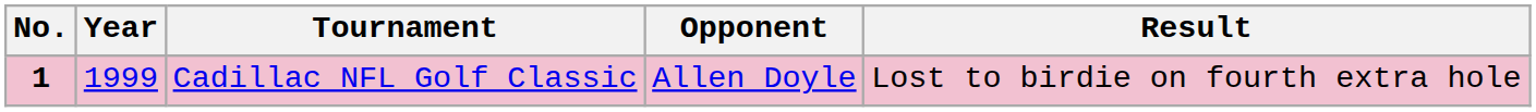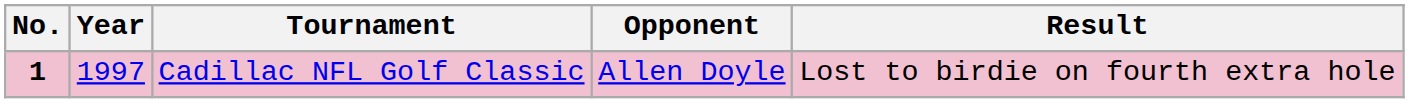Cadillac NFL Golf Classic | Year: 1999 -> 1997
